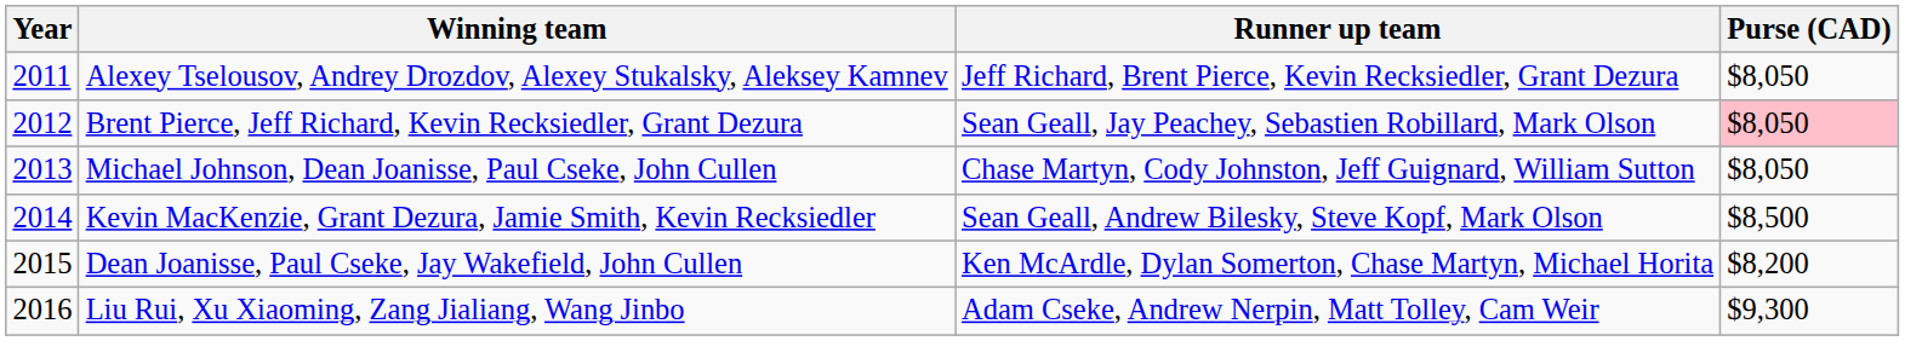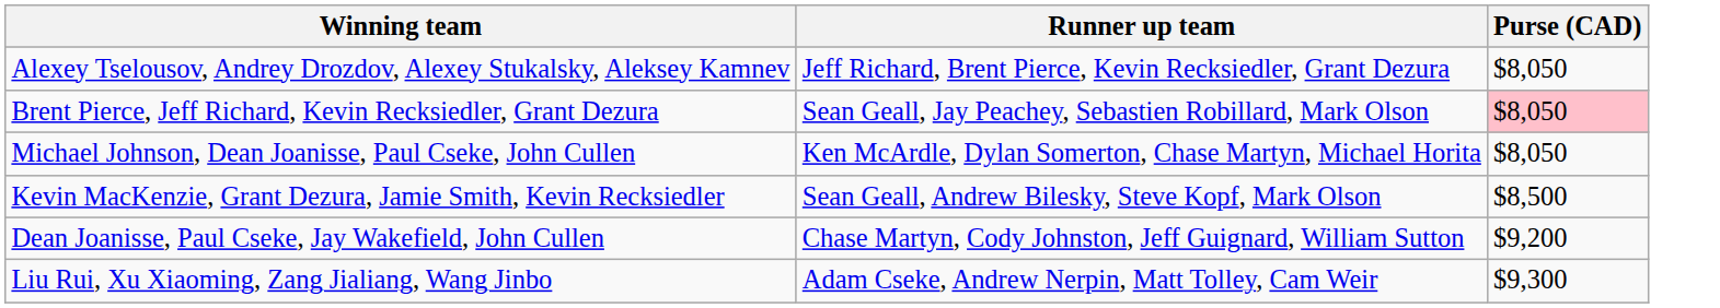- column: Year | 2011 | 2012 | 2013 | 2014 | 2015 | 2016
Michael Johnson, Dean Joanisse, Paul Cseke, John Cullen | Runner up team: Chase Martyn, Cody Johnston, Jeff Guignard, William Sutton -> Ken McArdle, Dylan Somerton, Chase Martyn, Michael Horita
Dean Joanisse, Paul Cseke, Jay Wakefield, John Cullen | Runner up team: Ken McArdle, Dylan Somerton, Chase Martyn, Michael Horita -> Chase Martyn, Cody Johnston, Jeff Guignard, William Sutton
Dean Joanisse, Paul Cseke, Jay Wakefield, John Cullen | Purse (CAD): $8,200 -> $9,200
